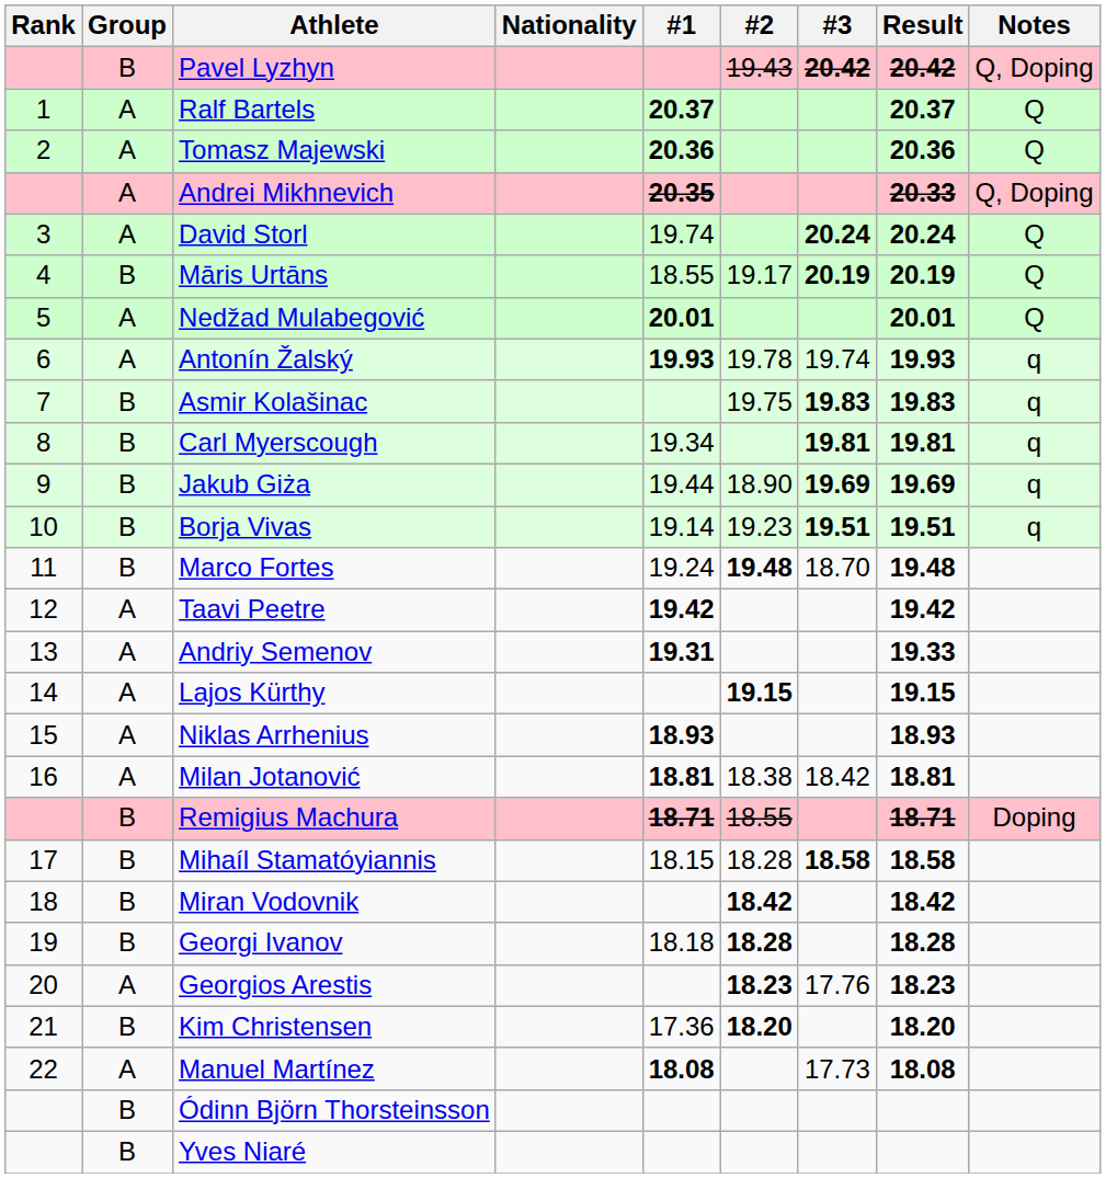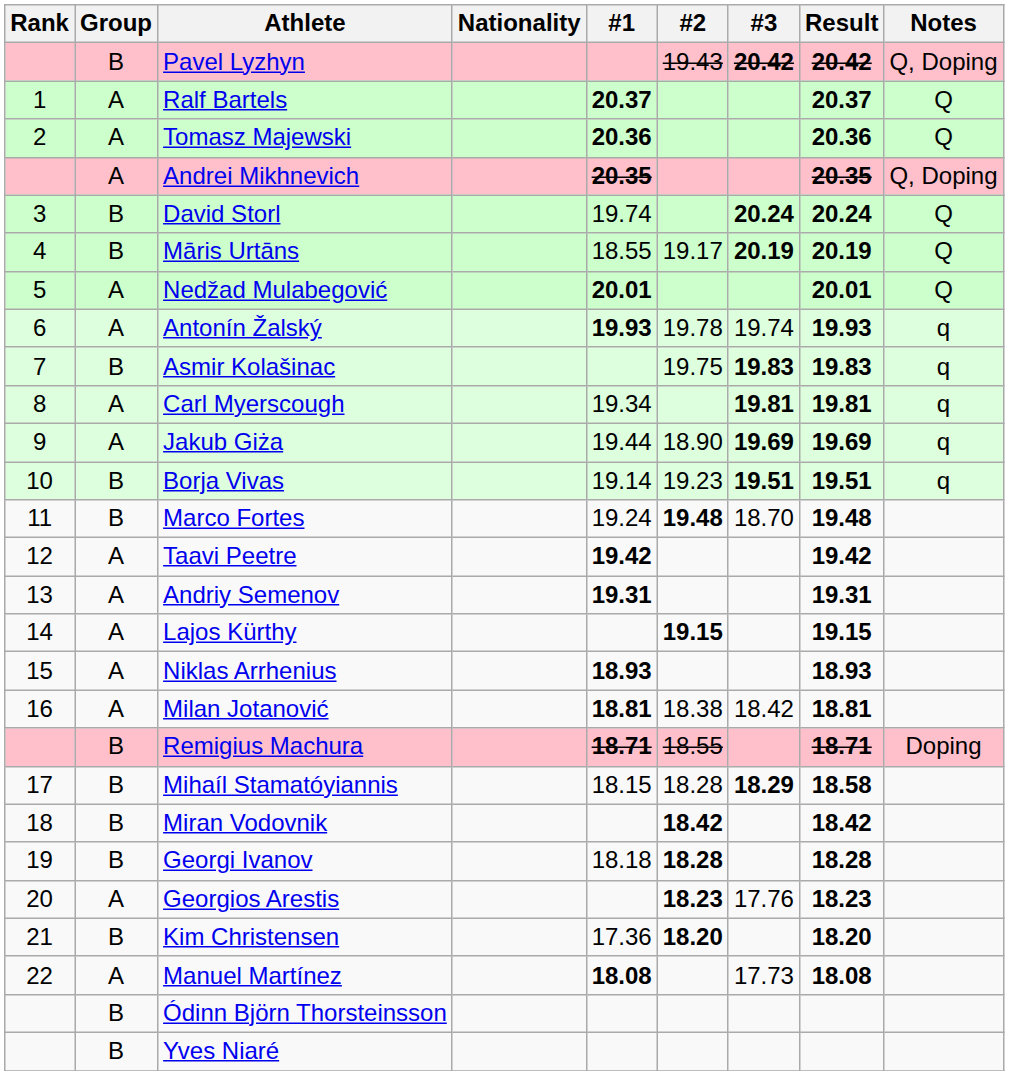Andrei Mikhnevich | Result: 20.33 -> 20.35
David Storl | Group: A -> B
Carl Myerscough | Group: B -> A
Jakub Giża | Group: B -> A
Andriy Semenov | Result: 19.33 -> 19.31
Mihaíl Stamatóyiannis | #3: 18.58 -> 18.29
